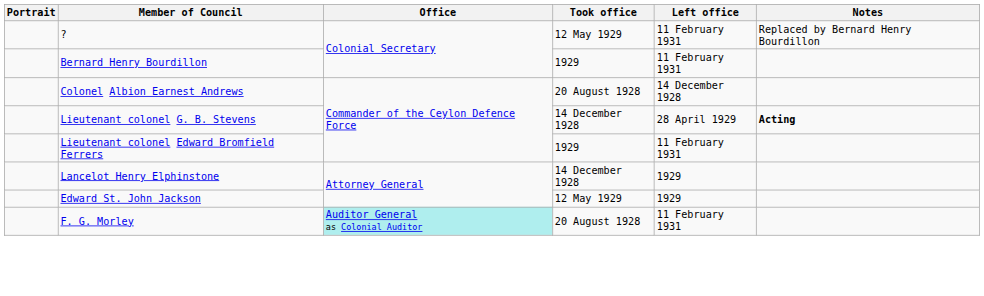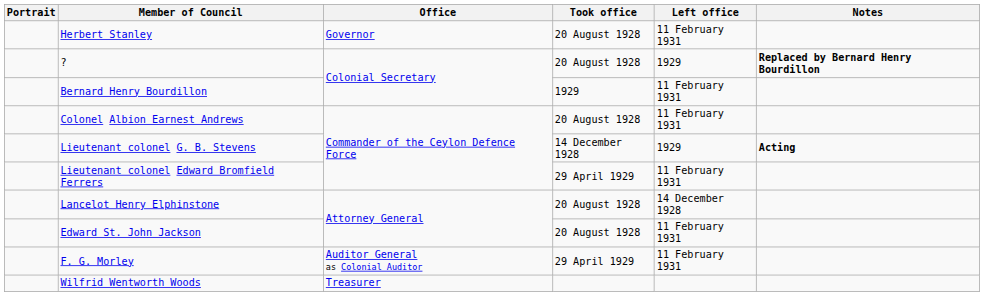+ row: Herbert Stanley | Governor | 20 August 1928 | 11 February 1931
? | Took office: 12 May 1929 -> 20 August 1928
? | Left office: 11 February 1931 -> 1929
? | Notes: normal -> bold
Colonel Albion Earnest Andrews | Left office: 14 December 1928 -> 11 February 1931
Lieutenant colonel G. B. Stevens | Left office: 28 April 1929 -> 1929
Lieutenant colonel Edward Bromfield Ferrers | Took office: 1929 -> 29 April 1929
Lancelot Henry Elphinstone | Took office: 14 December 1928 -> 20 August 1928
Lancelot Henry Elphinstone | Left office: 1929 -> 14 December 1928
Edward St. John Jackson | Took office: 12 May 1929 -> 20 August 1928
Edward St. John Jackson | Left office: 1929 -> 11 February 1931
F. G. Morley | Office: paleturquoise background -> no background
F. G. Morley | Took office: 20 August 1928 -> 29 April 1929
+ row: Wilfrid Wentworth Woods | Treasurer
